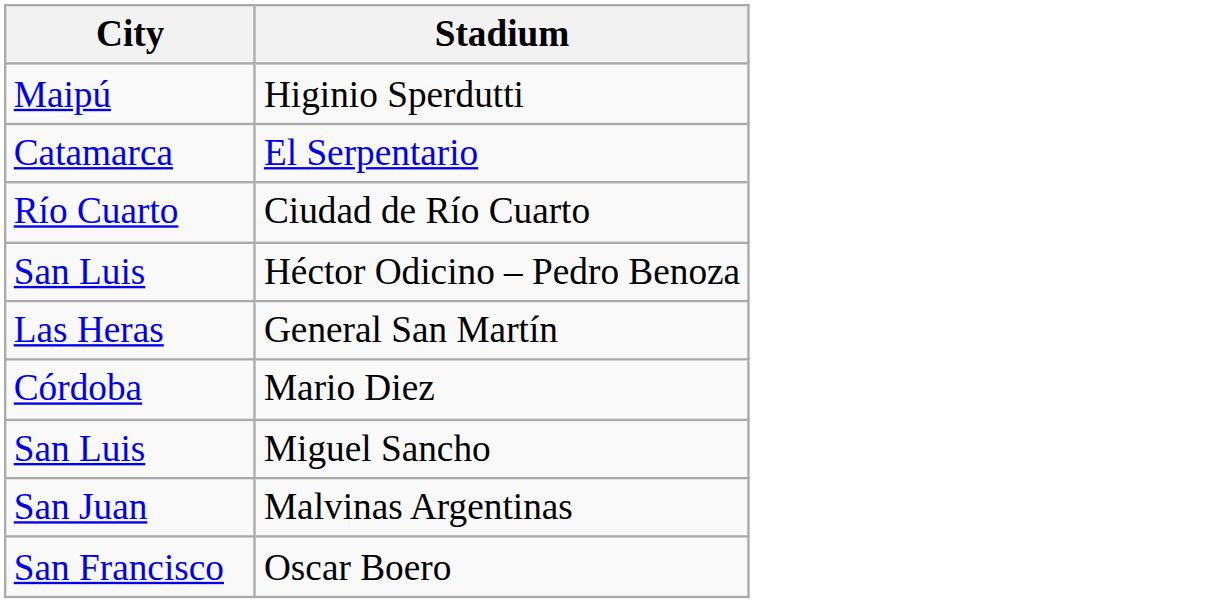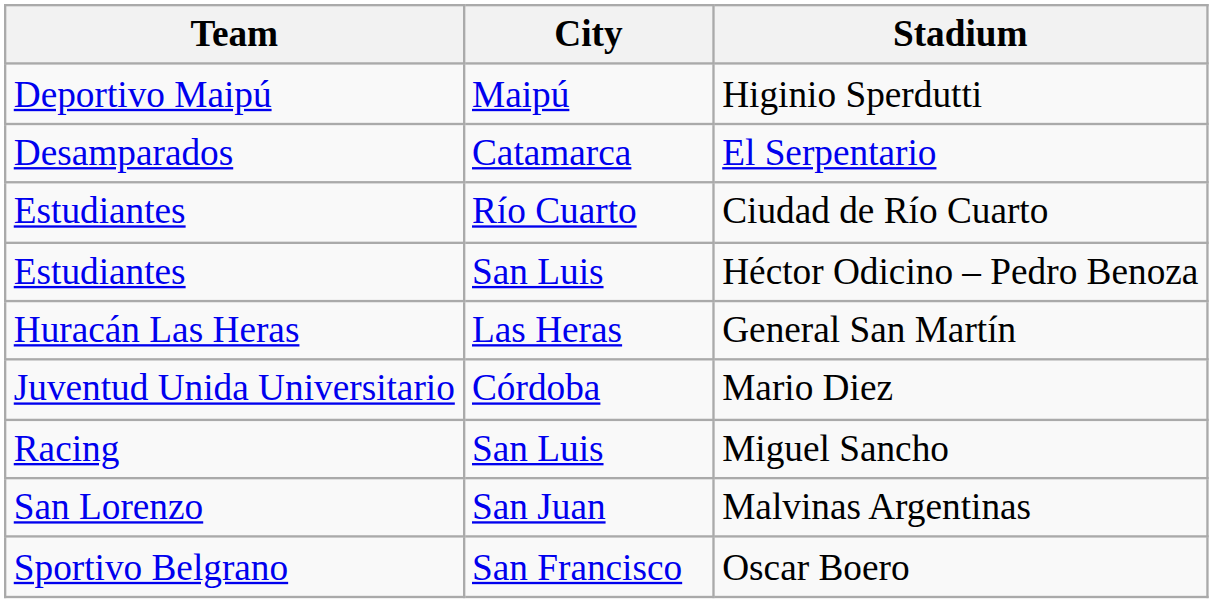+ column: Team | Deportivo Maipú | Desamparados | Estudiantes | Estudiantes | Huracán Las Heras | Juventud Unida Universitario | Racing | San Lorenzo | Sportivo Belgrano
